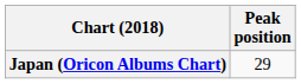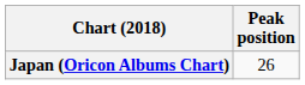Japan (Oricon Albums Chart) | Peak position: 29 -> 26
